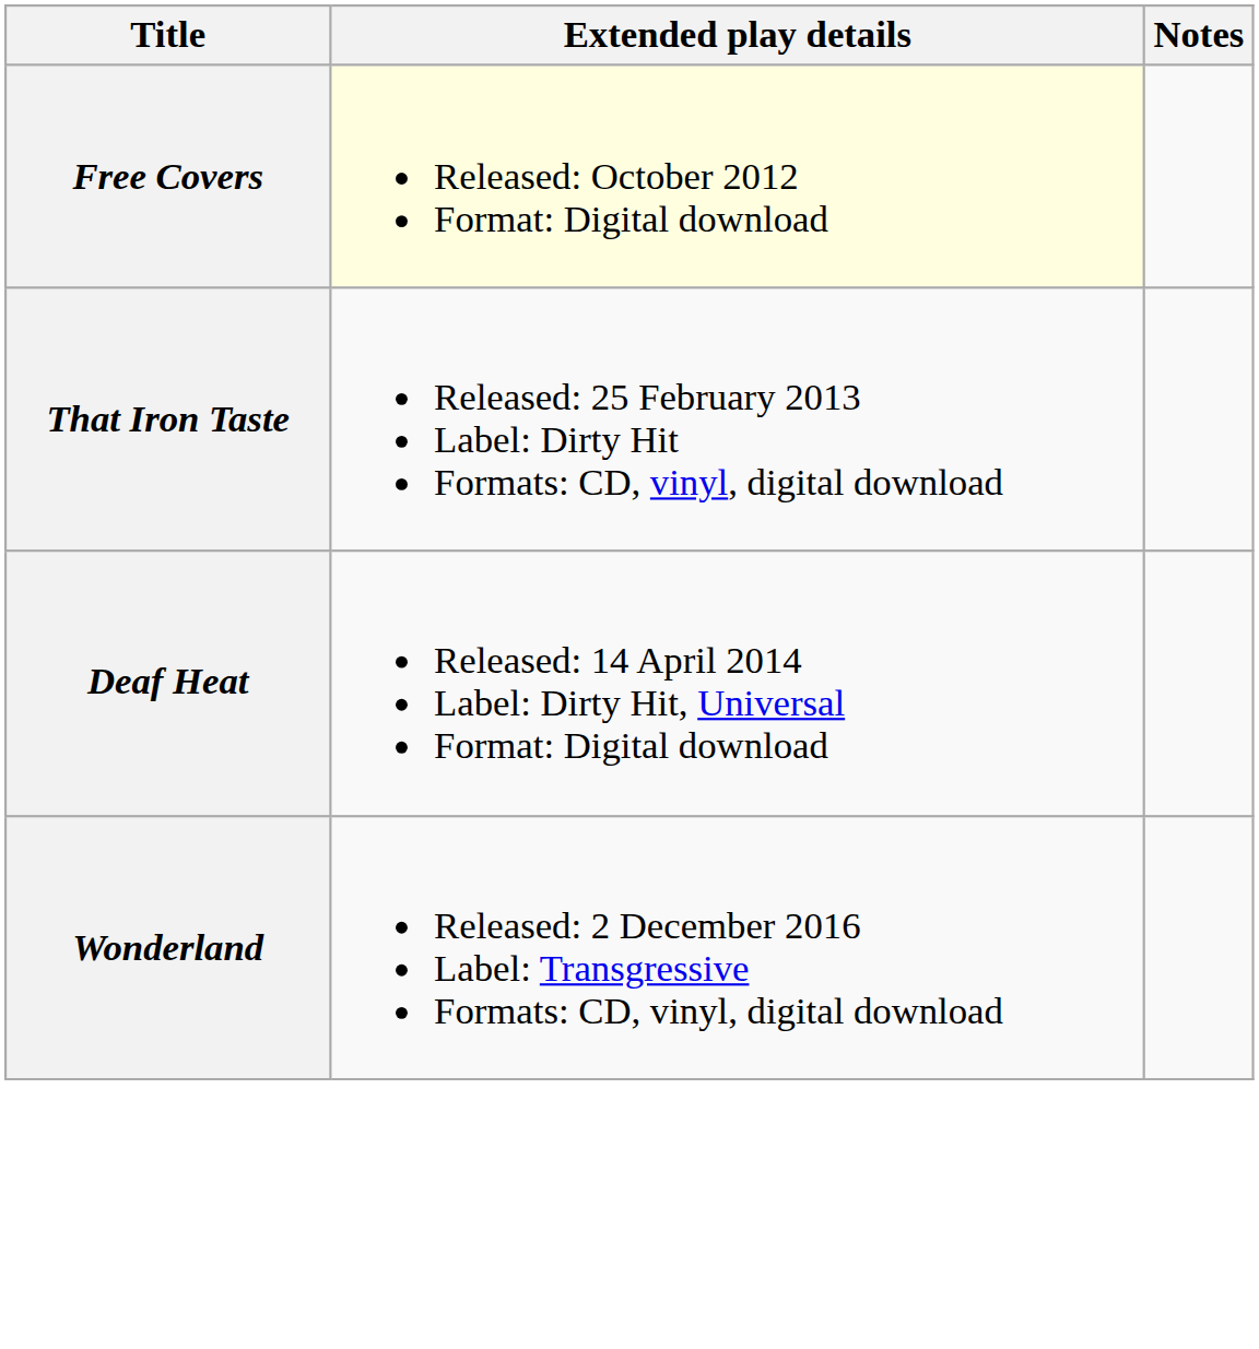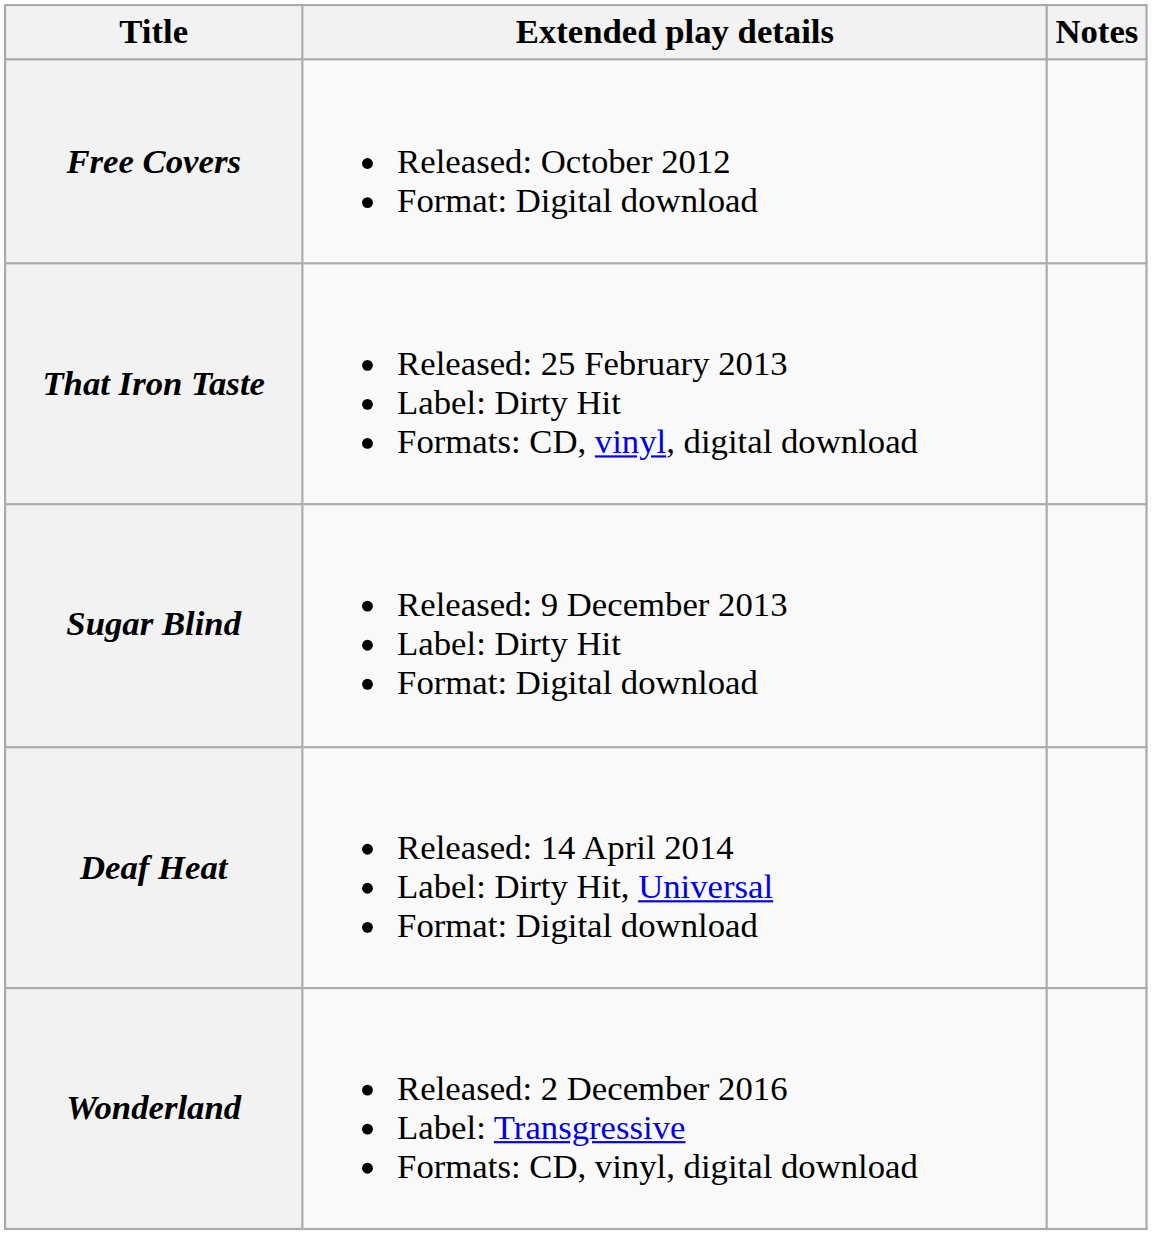Free Covers | Extended play details: lightyellow background -> no background
+ row: Sugar Blind | Released: 9 December 2013 Label: Dirty Hit Format: Digital download
